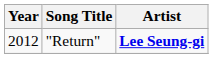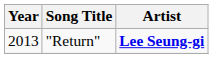"Return" | Year: 2012 -> 2013
